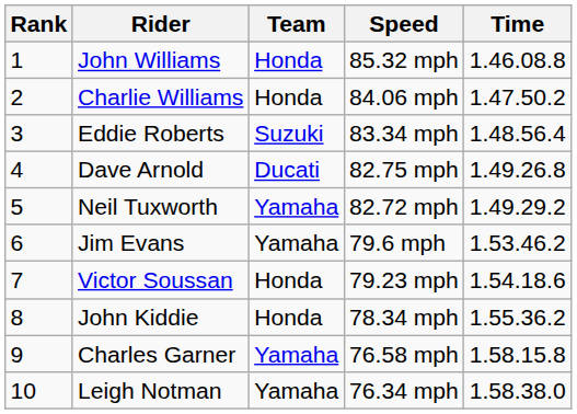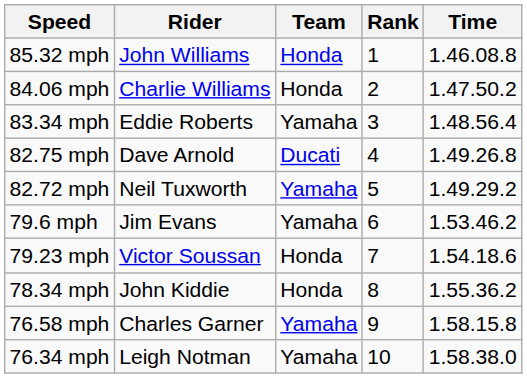columns swapped: Rank <-> Speed
Eddie Roberts | Team: Suzuki -> Yamaha
